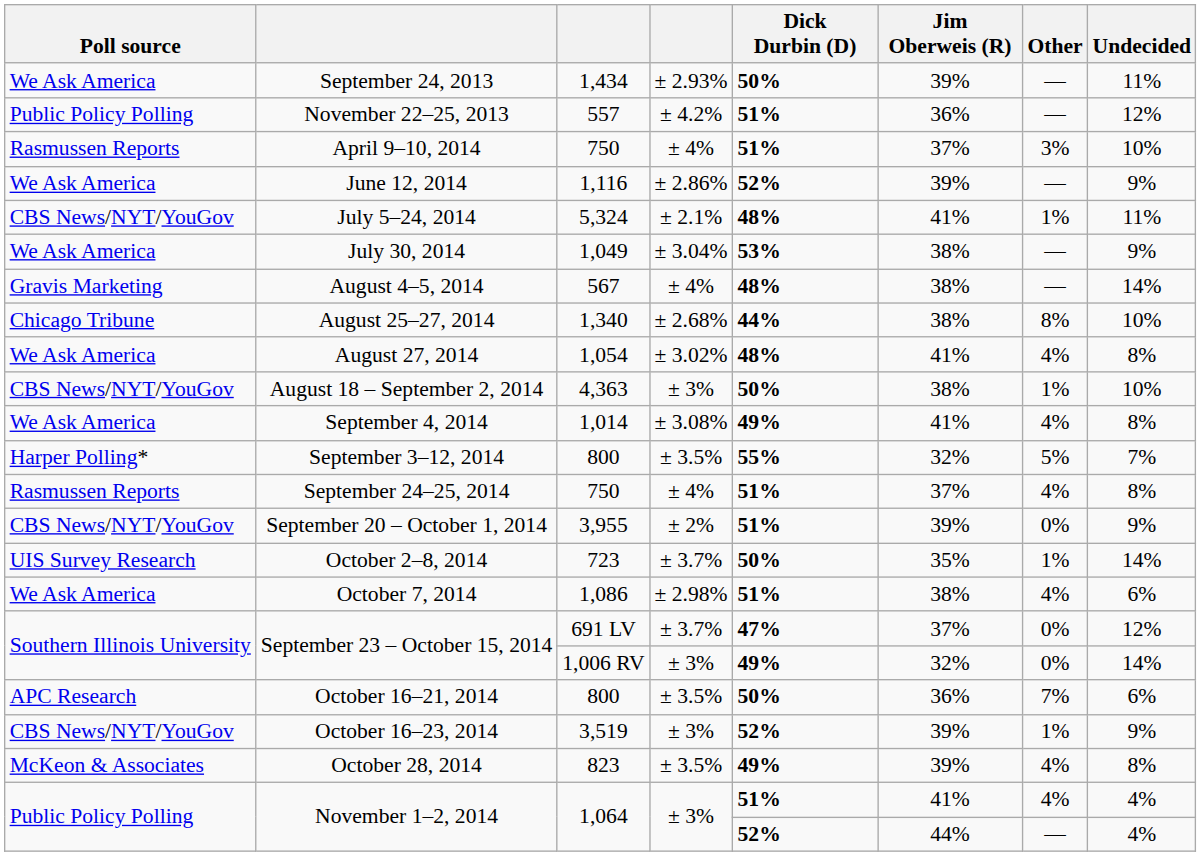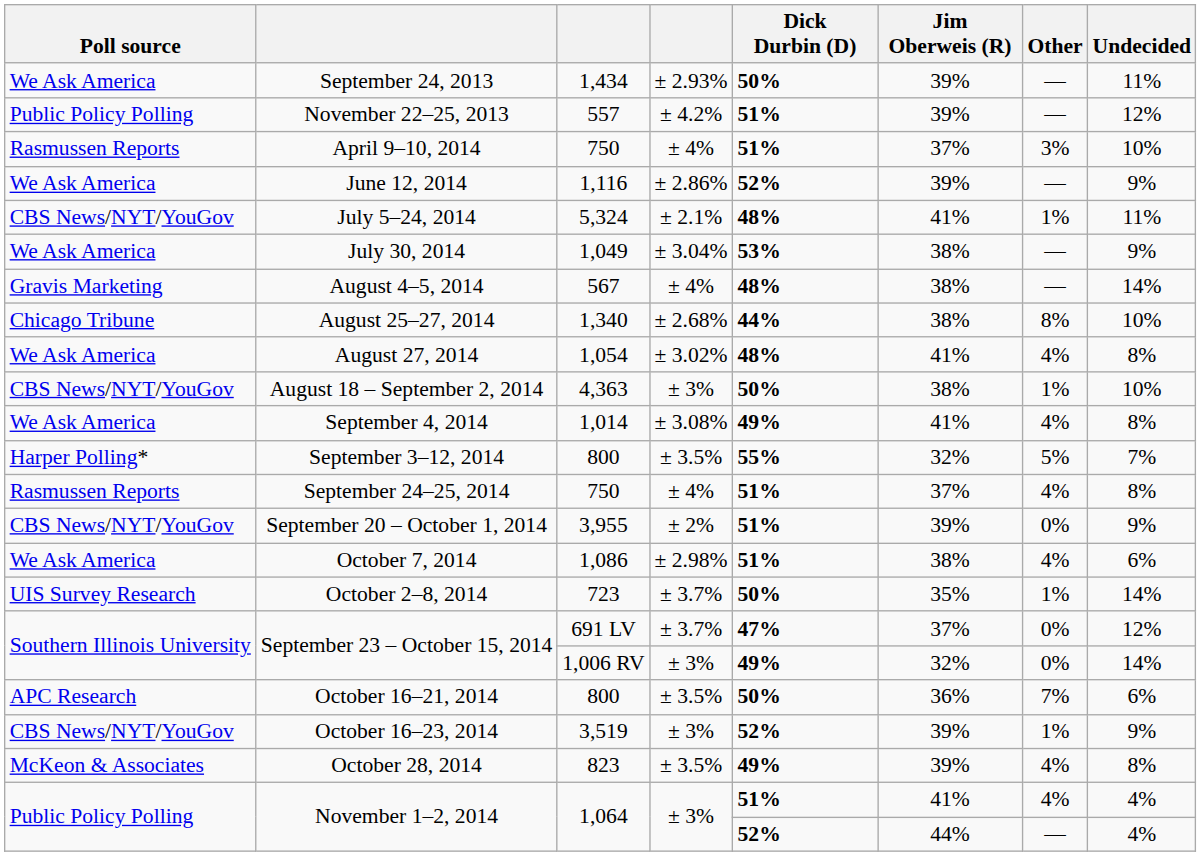November 22–25, 2013 | Jim Oberweis (R): 36% -> 39%
rows swapped: October 7, 2014 <-> October 2–8, 2014
